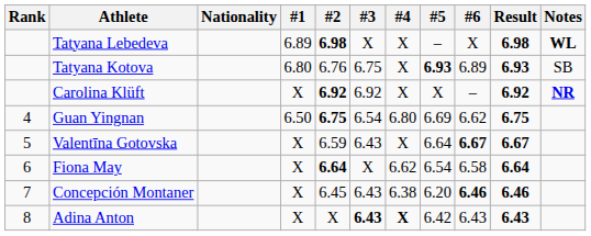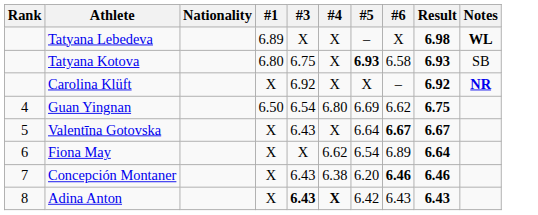- column: #2 | 6.98 | 6.76 | 6.92 | 6.75 | 6.59 | 6.64 | 6.45 | X
Tatyana Kotova | #6: 6.89 -> 6.58
Fiona May | #6: 6.58 -> 6.89
